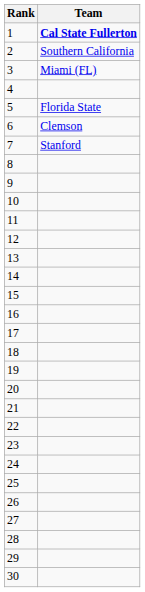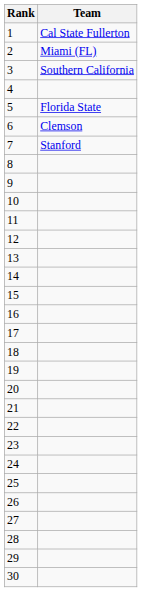1 | Team: bold -> normal
2 | Team: Southern California -> Miami (FL)
3 | Team: Miami (FL) -> Southern California
